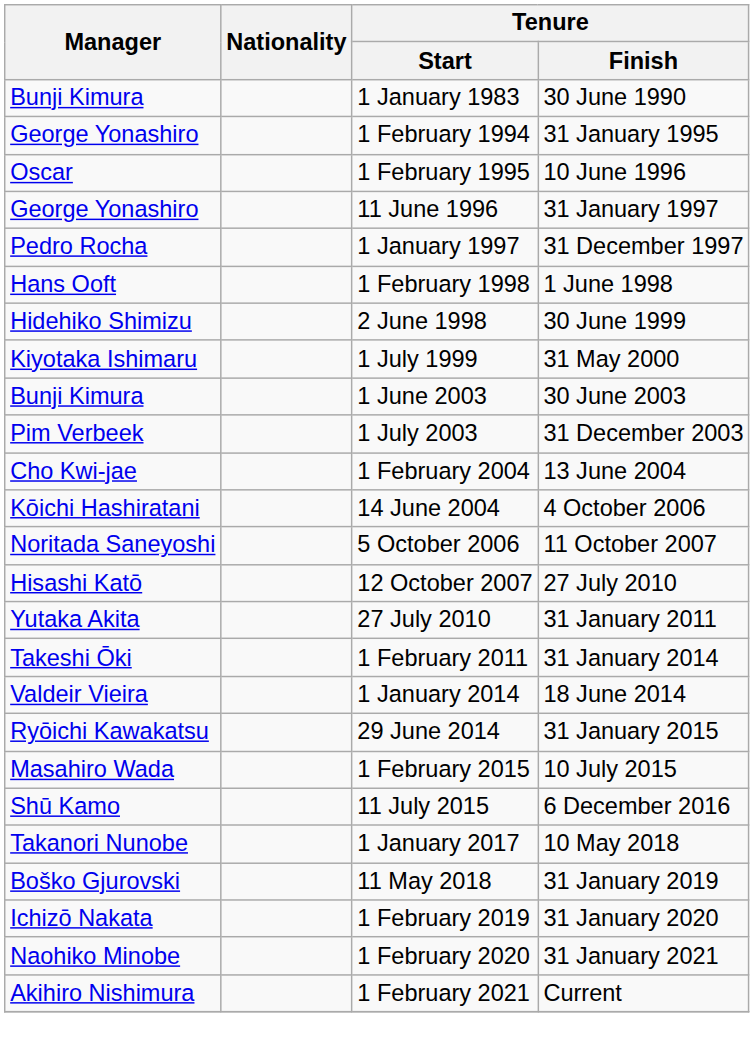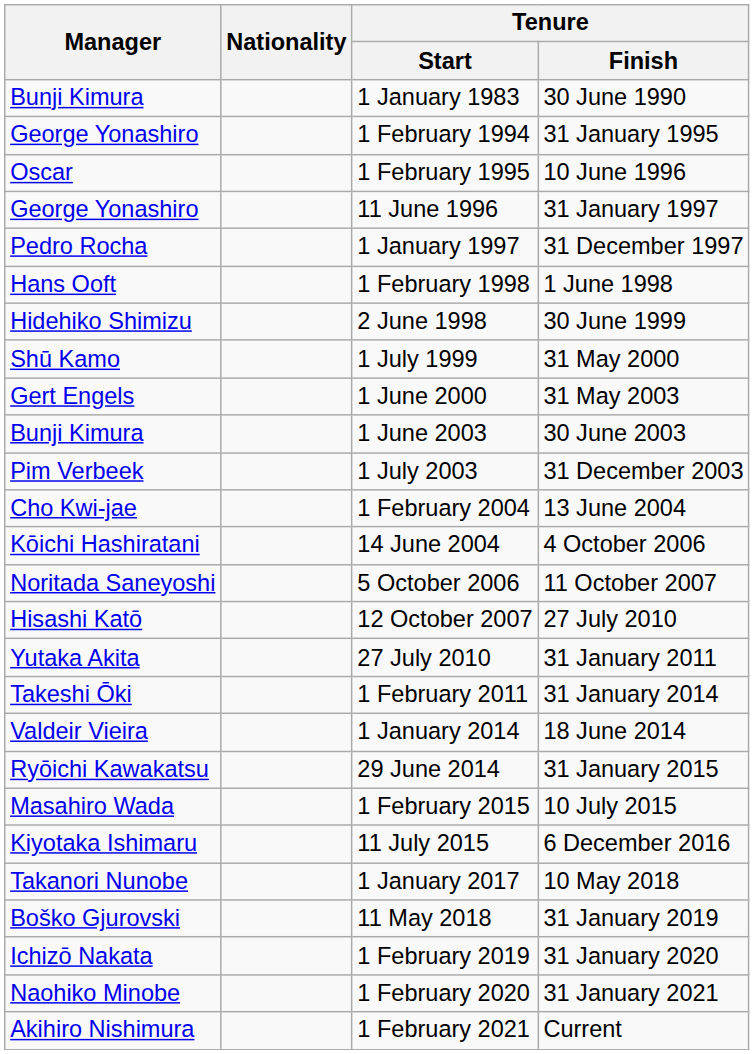1 July 1999 | Manager: Kiyotaka Ishimaru -> Shū Kamo
+ row: Gert Engels | 1 June 2000 | 31 May 2003
11 July 2015 | Manager: Shū Kamo -> Kiyotaka Ishimaru
